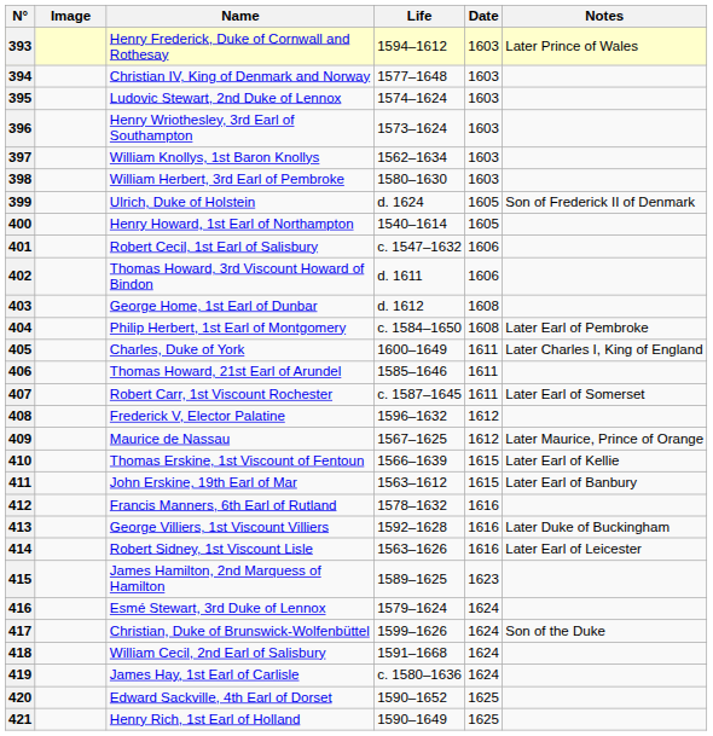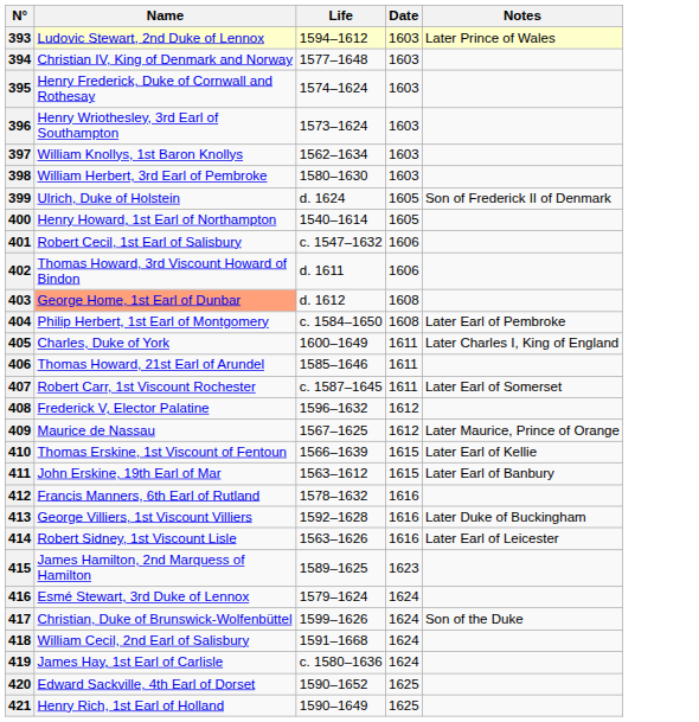- column: Image
393 | Name: Henry Frederick, Duke of Cornwall and Rothesay -> Ludovic Stewart, 2nd Duke of Lennox
395 | Name: Ludovic Stewart, 2nd Duke of Lennox -> Henry Frederick, Duke of Cornwall and Rothesay
403 | Name: no background -> lightsalmon background
